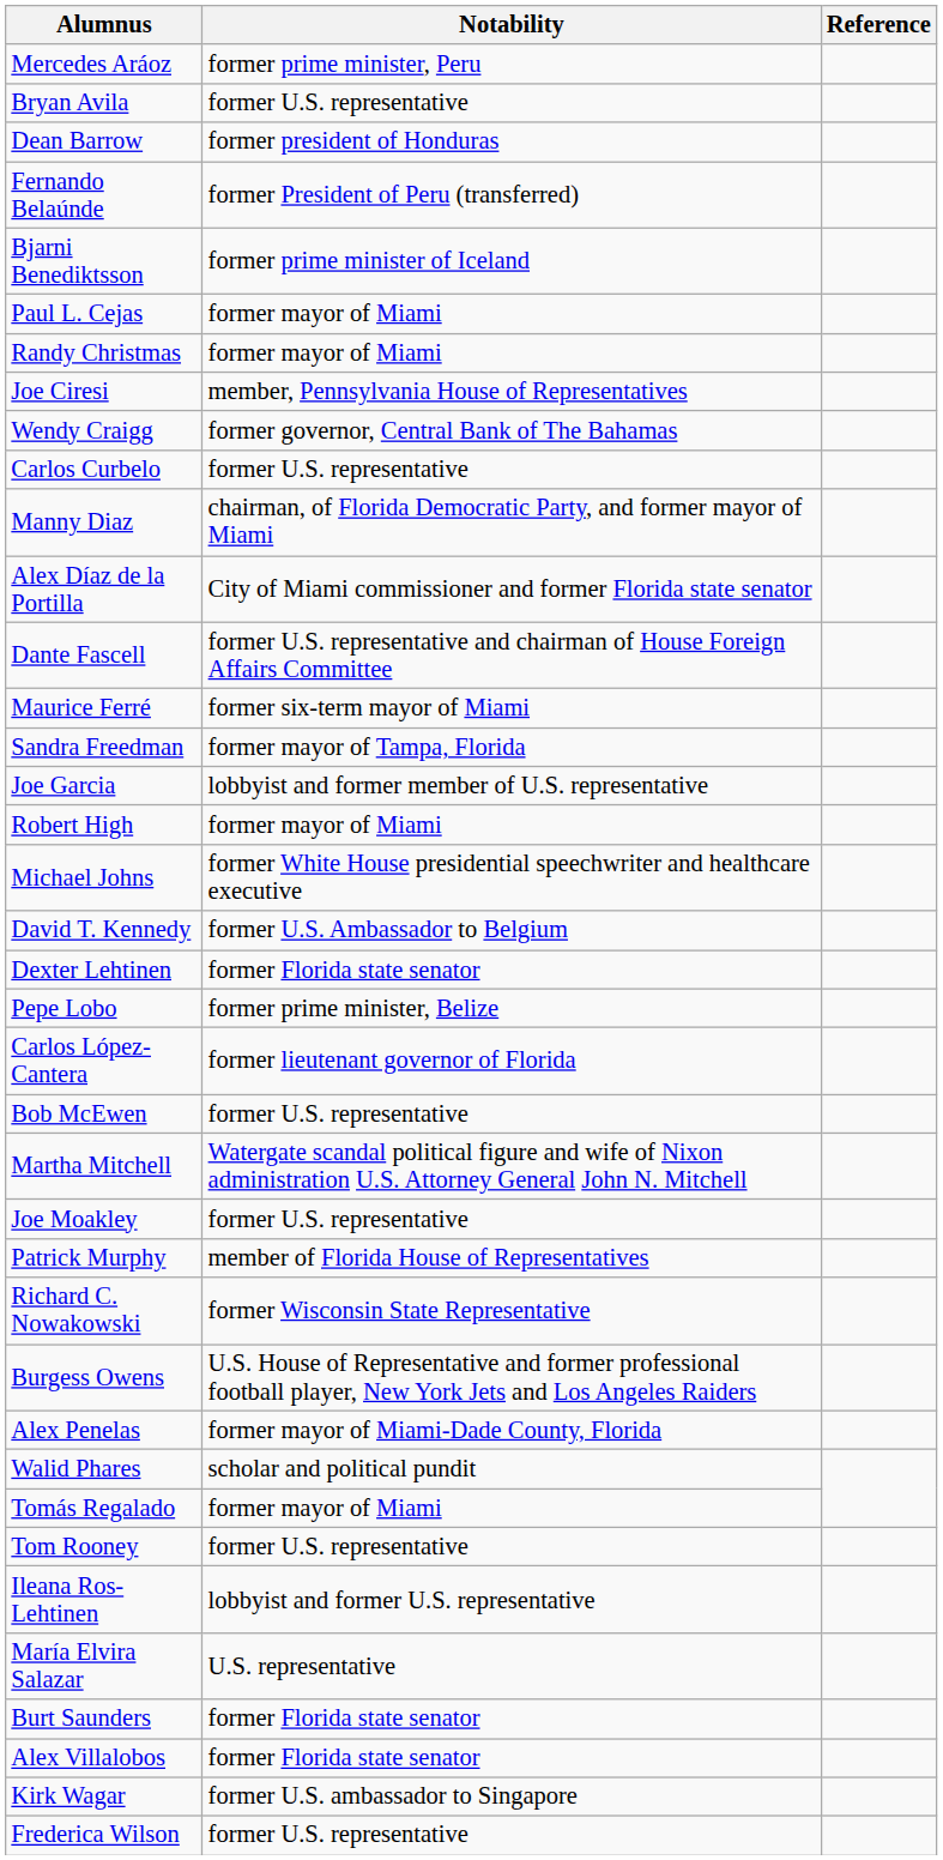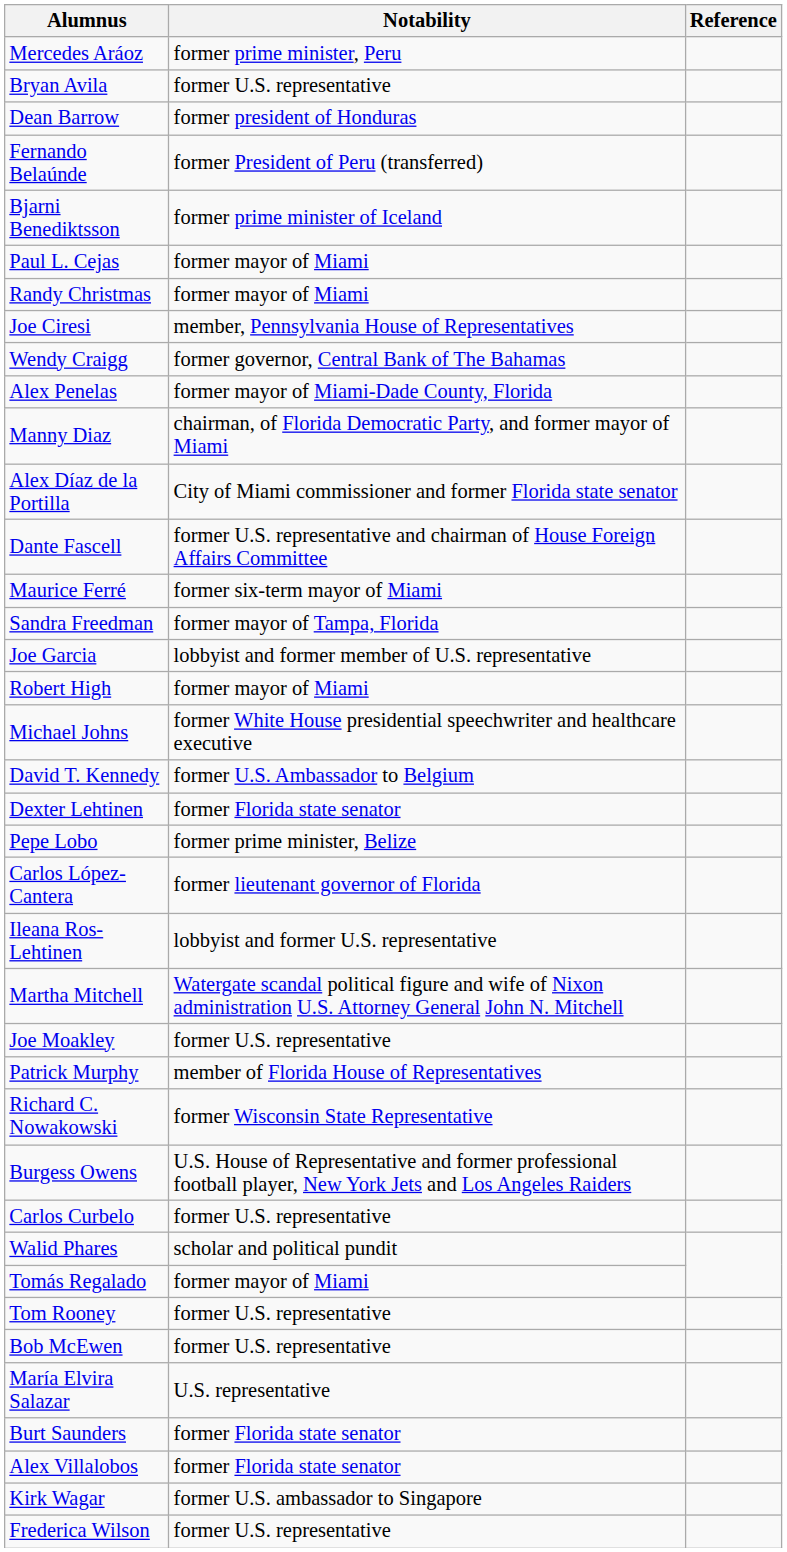rows swapped: Carlos Curbelo <-> Alex Penelas
rows swapped: Bob McEwen <-> Ileana Ros-Lehtinen
